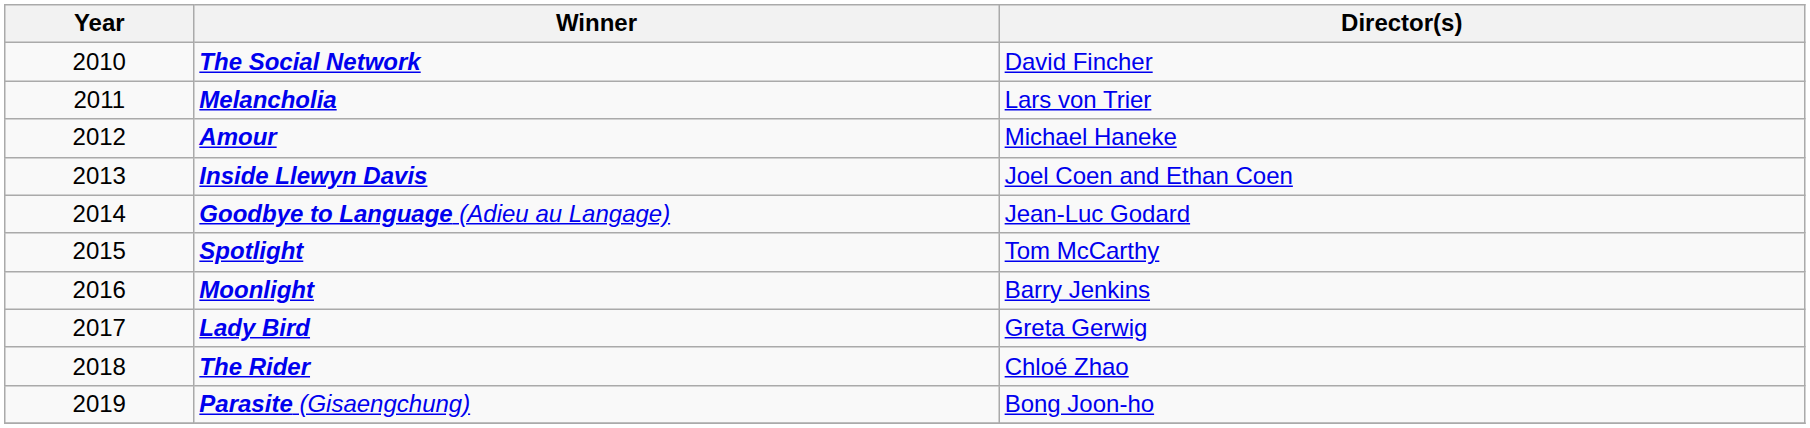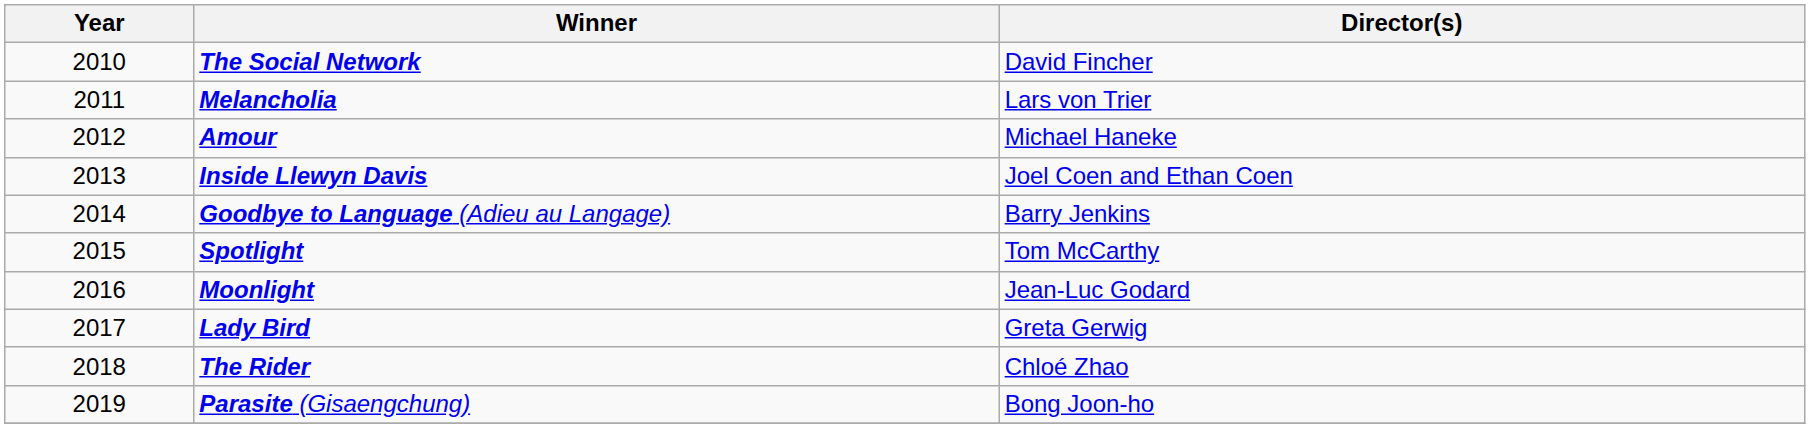Goodbye to Language (Adieu au Langage) | Director(s): Jean-Luc Godard -> Barry Jenkins
Moonlight | Director(s): Barry Jenkins -> Jean-Luc Godard
